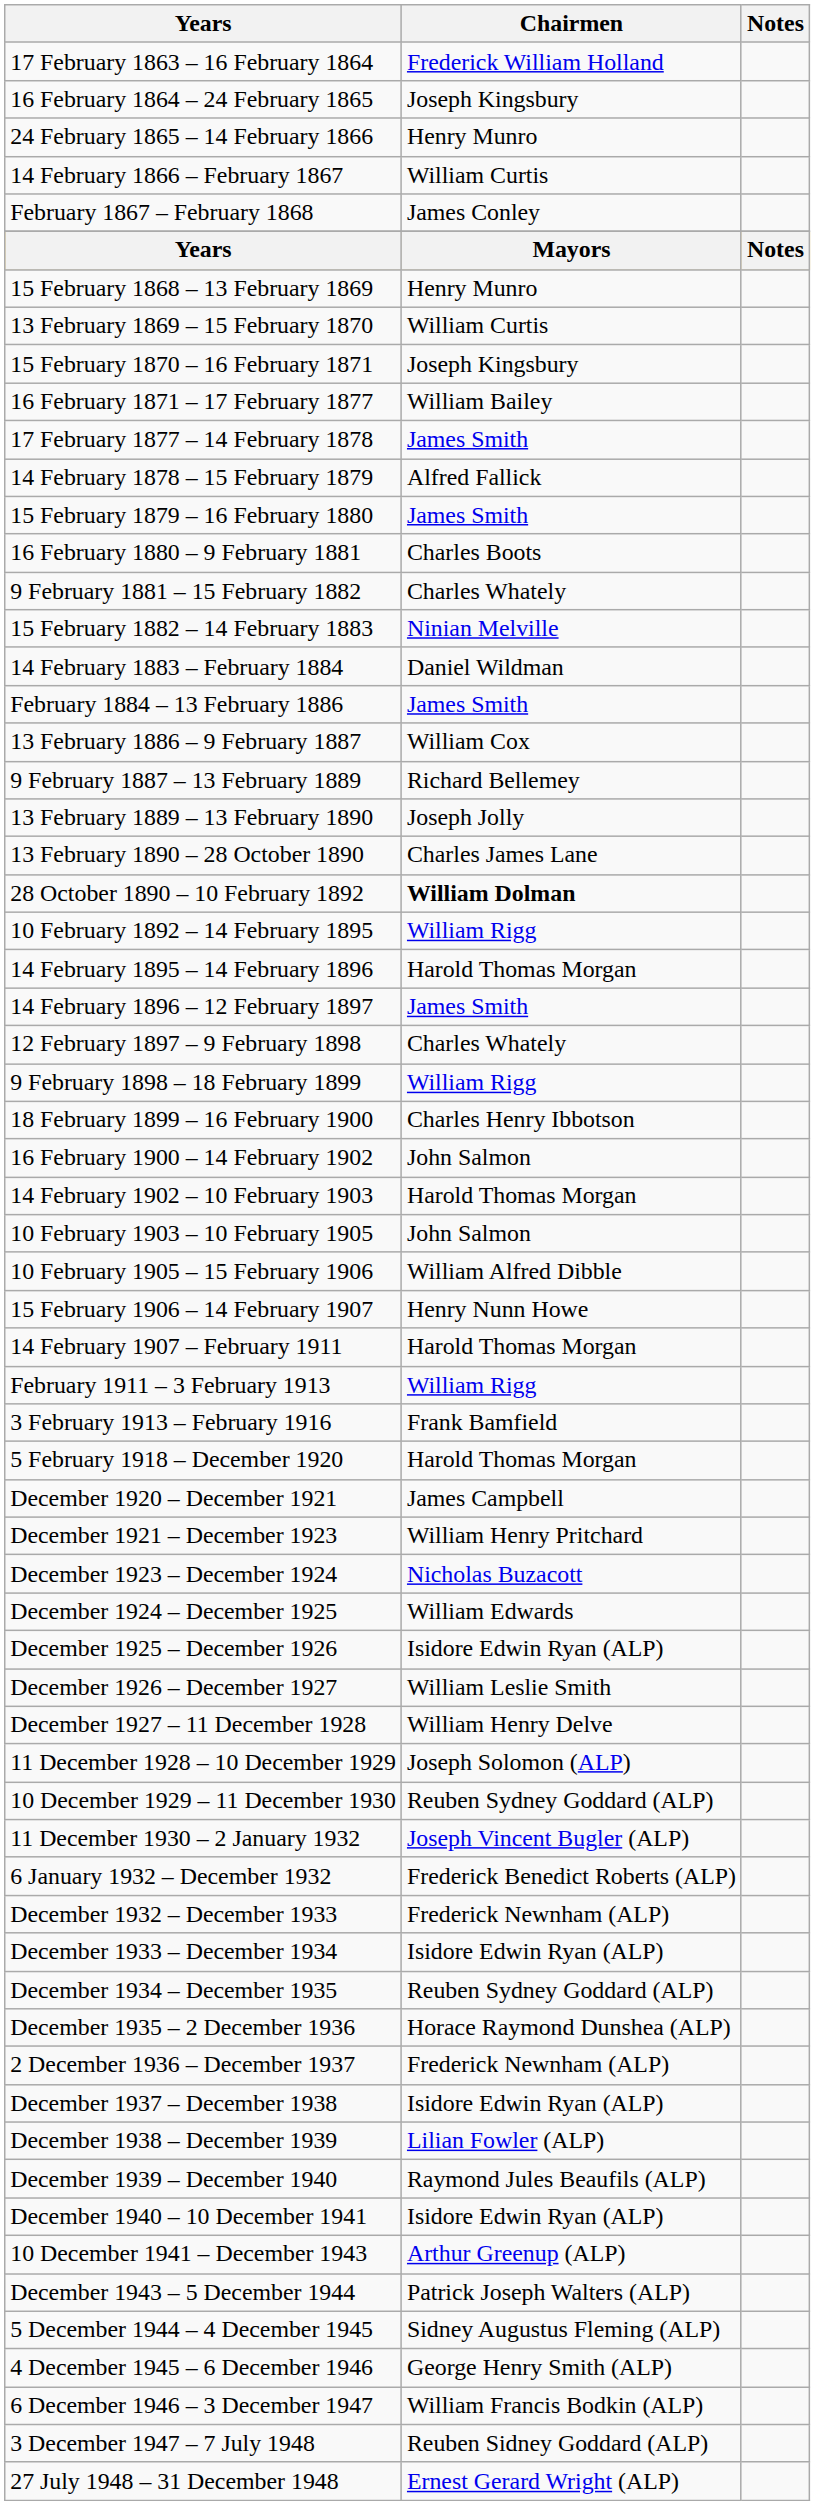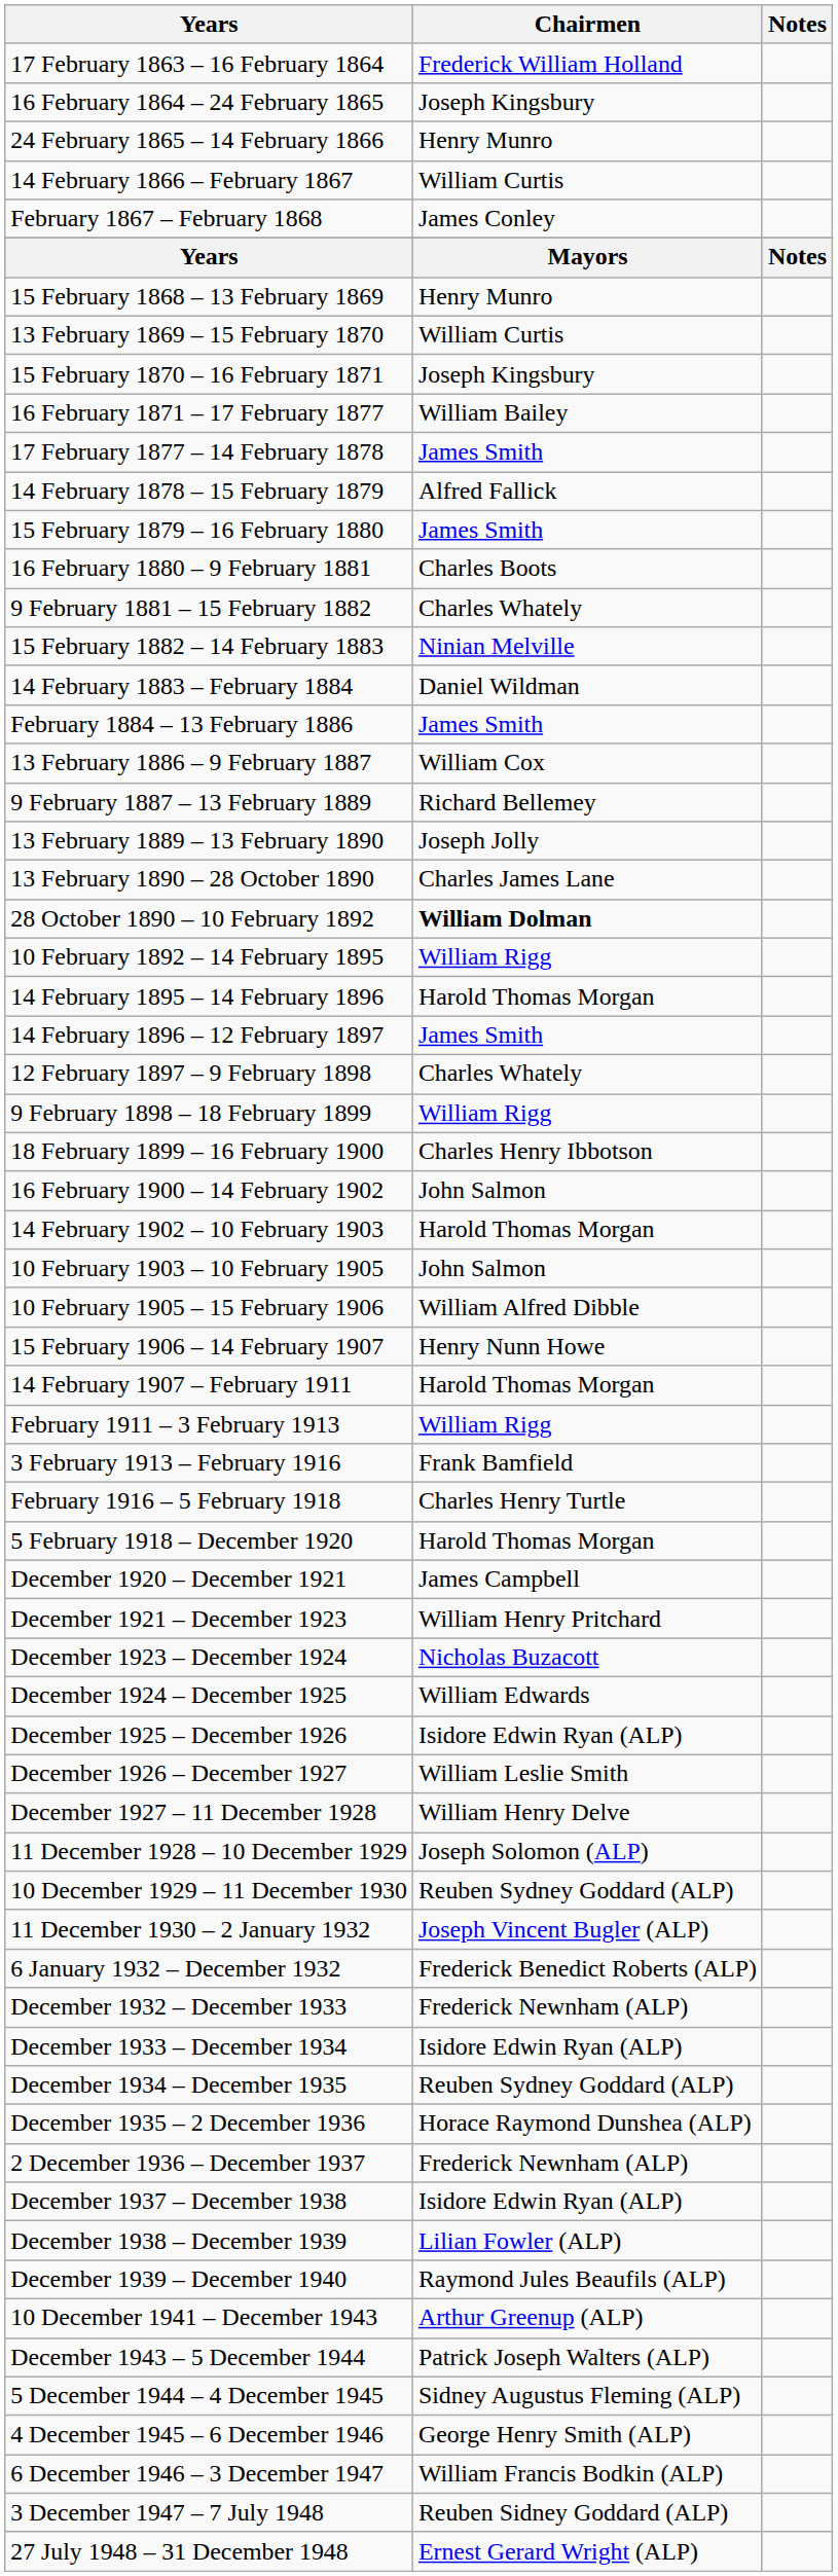+ row: February 1916 – 5 February 1918 | Charles Henry Turtle
- row: December 1940 – 10 December 1941 | Isidore Edwin Ryan (ALP)
